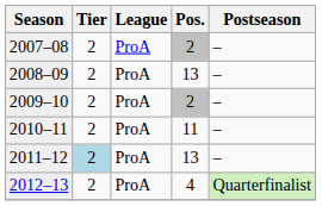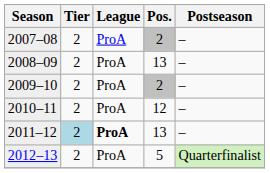2010–11 | Pos.: 11 -> 12
2011–12 | League: normal -> bold
2012–13 | Pos.: 4 -> 5
